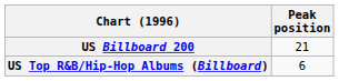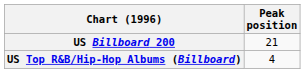US Top R&B/Hip-Hop Albums (Billboard) | Peak position: 6 -> 4
